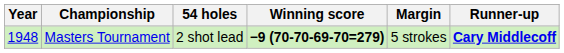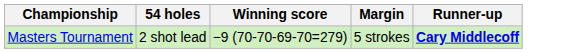- column: Year | 1948
Masters Tournament | Winning score: bold -> normal
